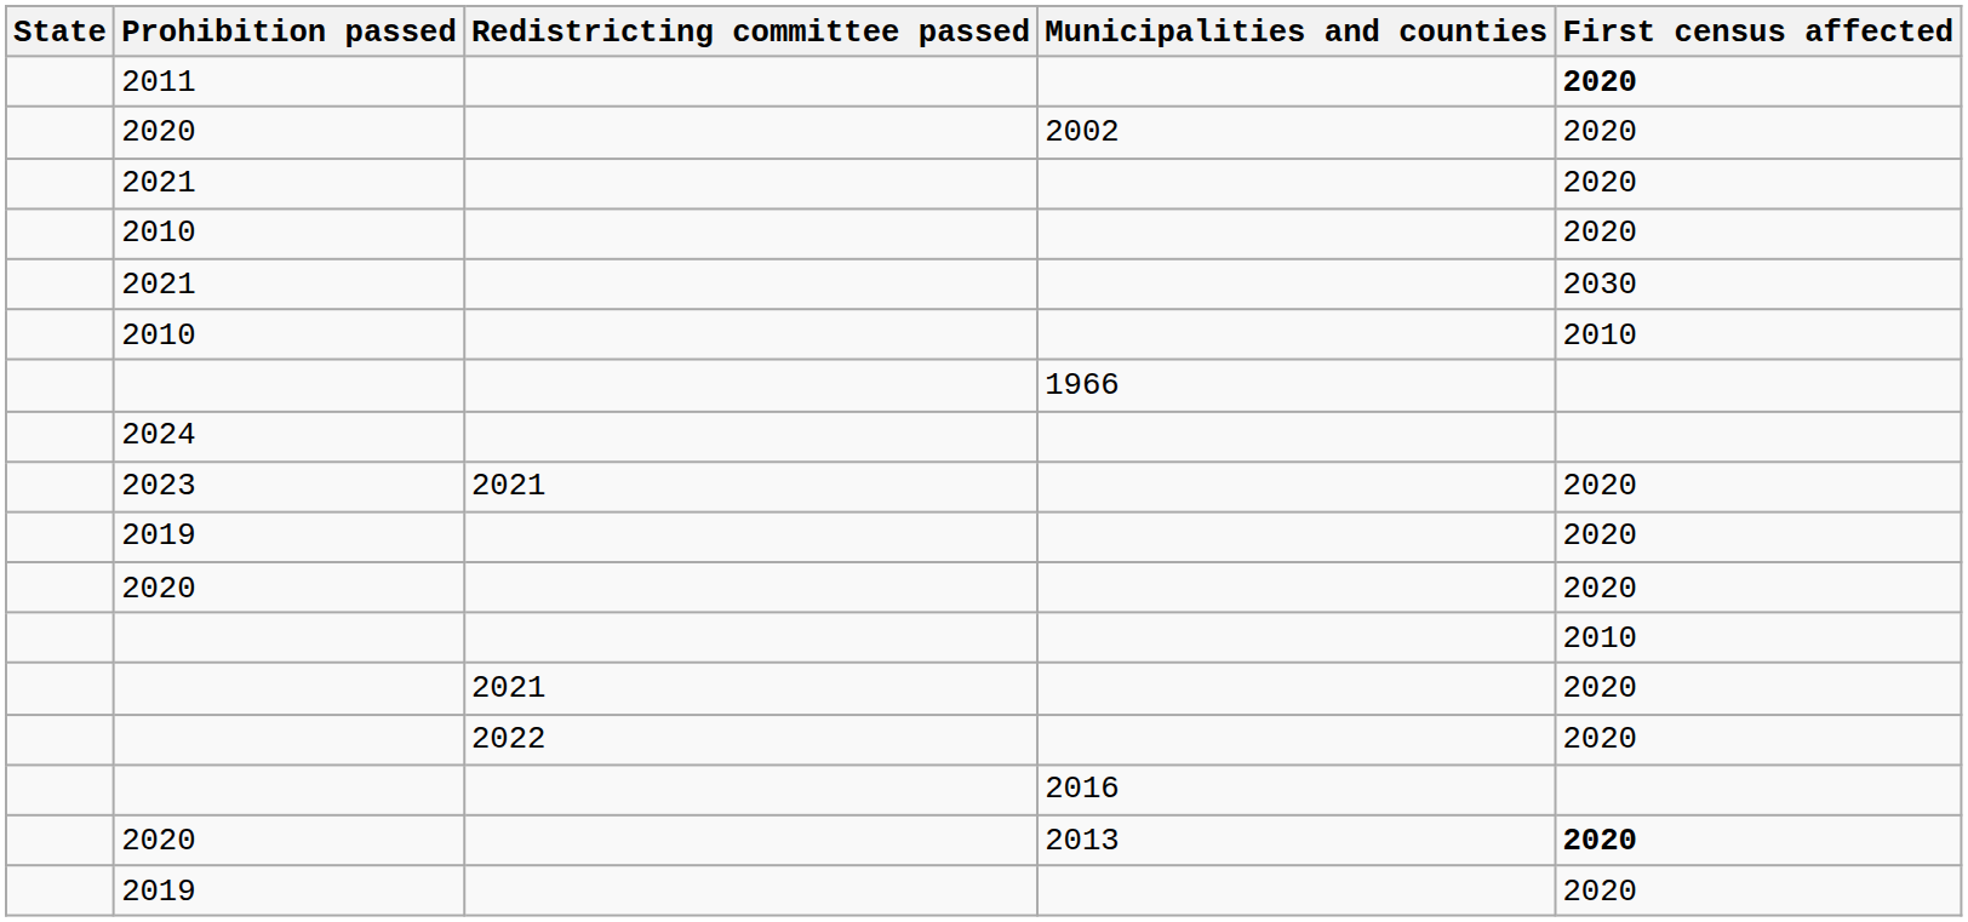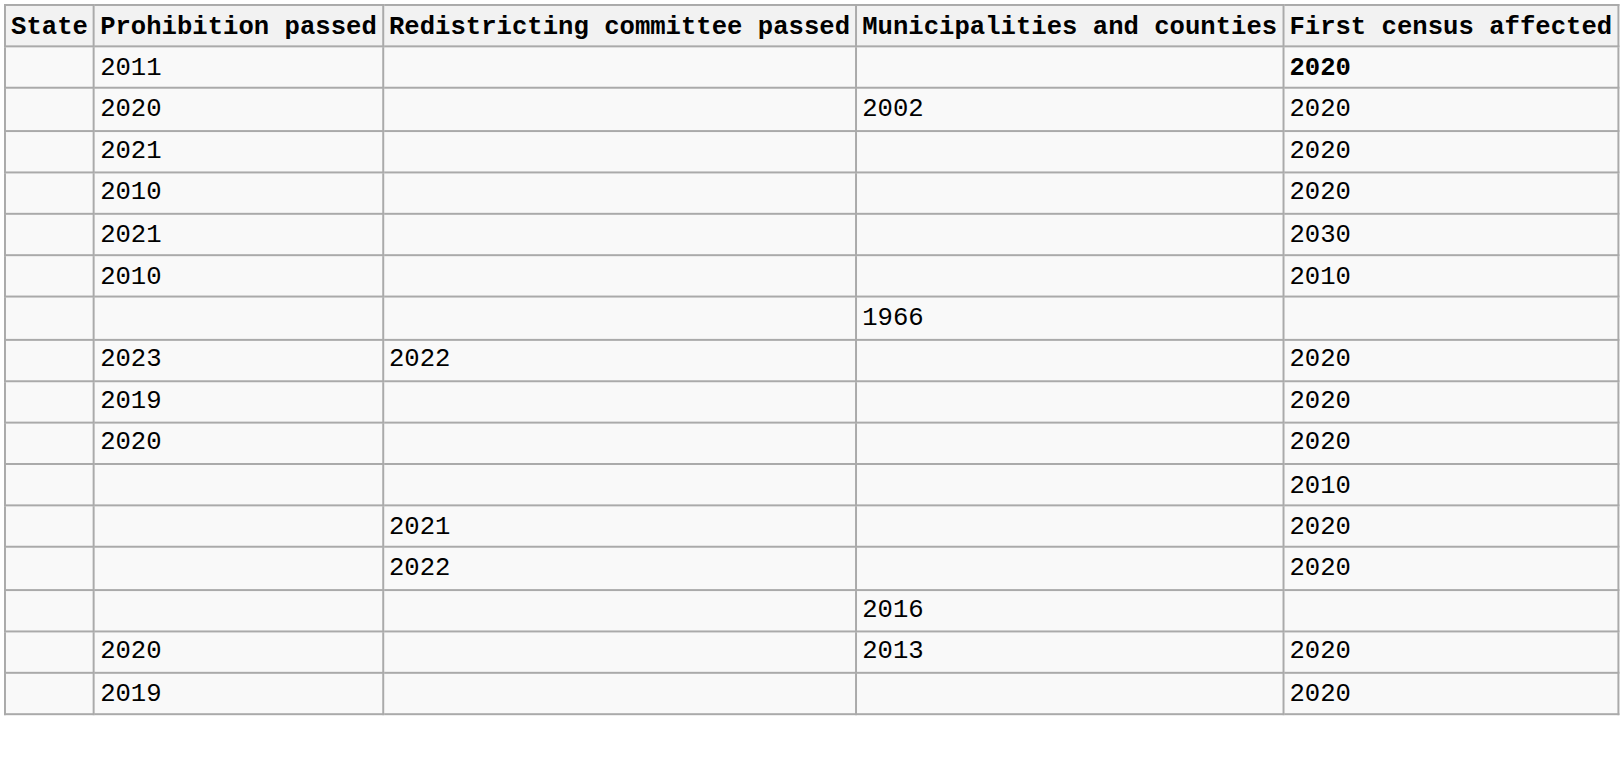- row: 2024
2023 | Redistricting committee passed: 2021 -> 2022
2020 / 2013 | First census affected: bold -> normal
